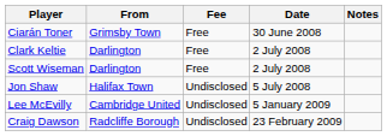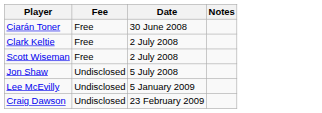- column: From | Grimsby Town | Darlington | Darlington | Halifax Town | Cambridge United | Radcliffe Borough
